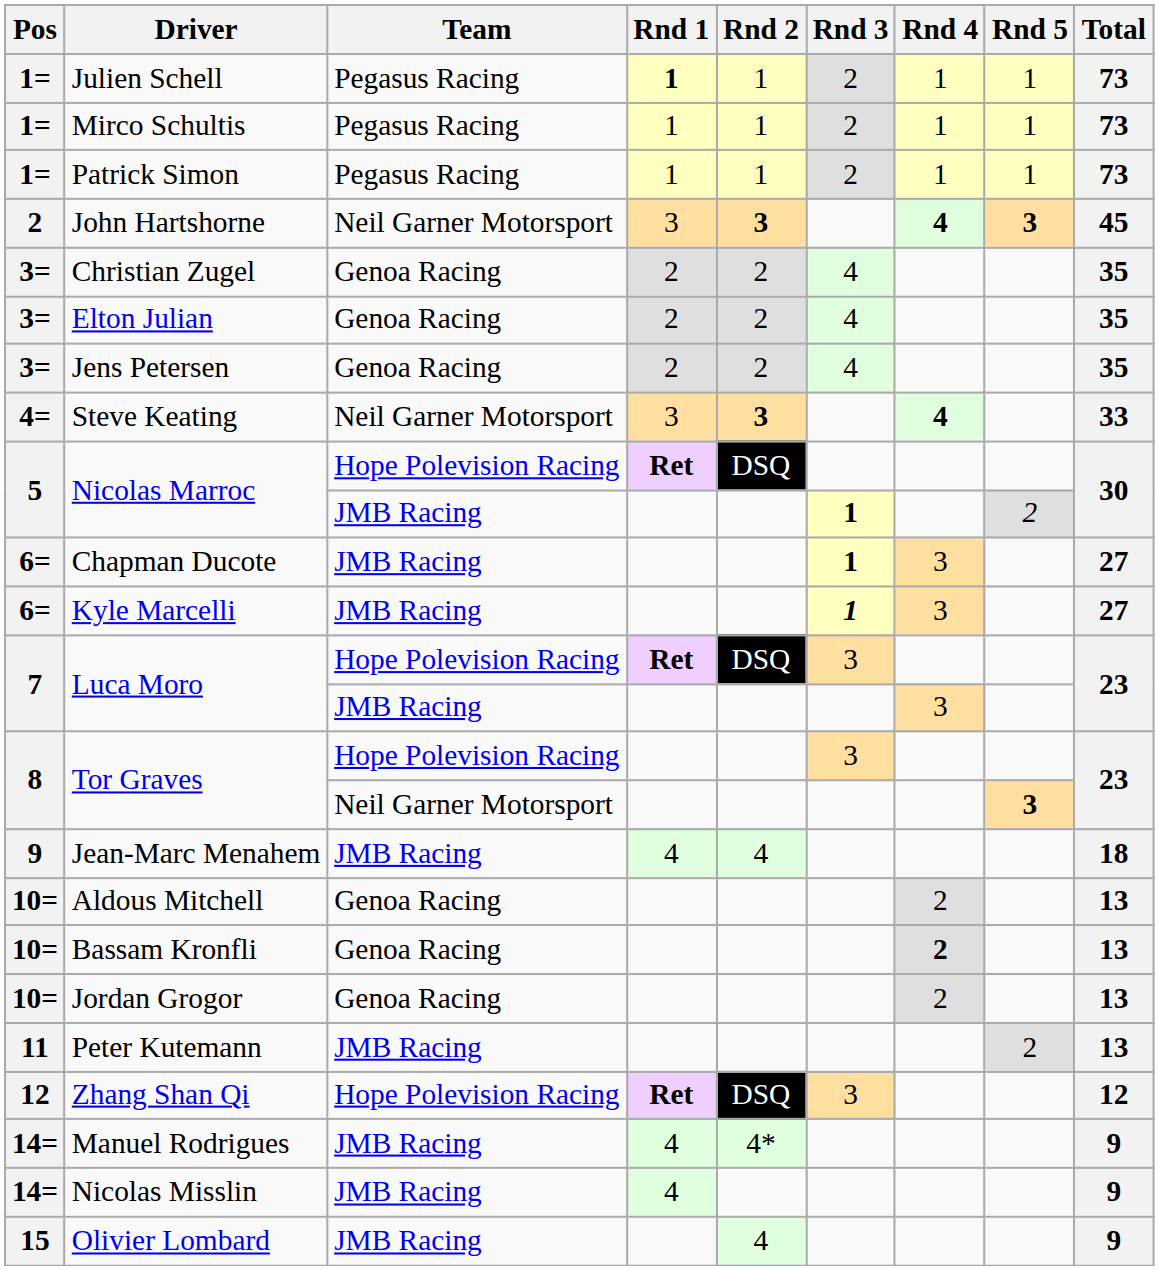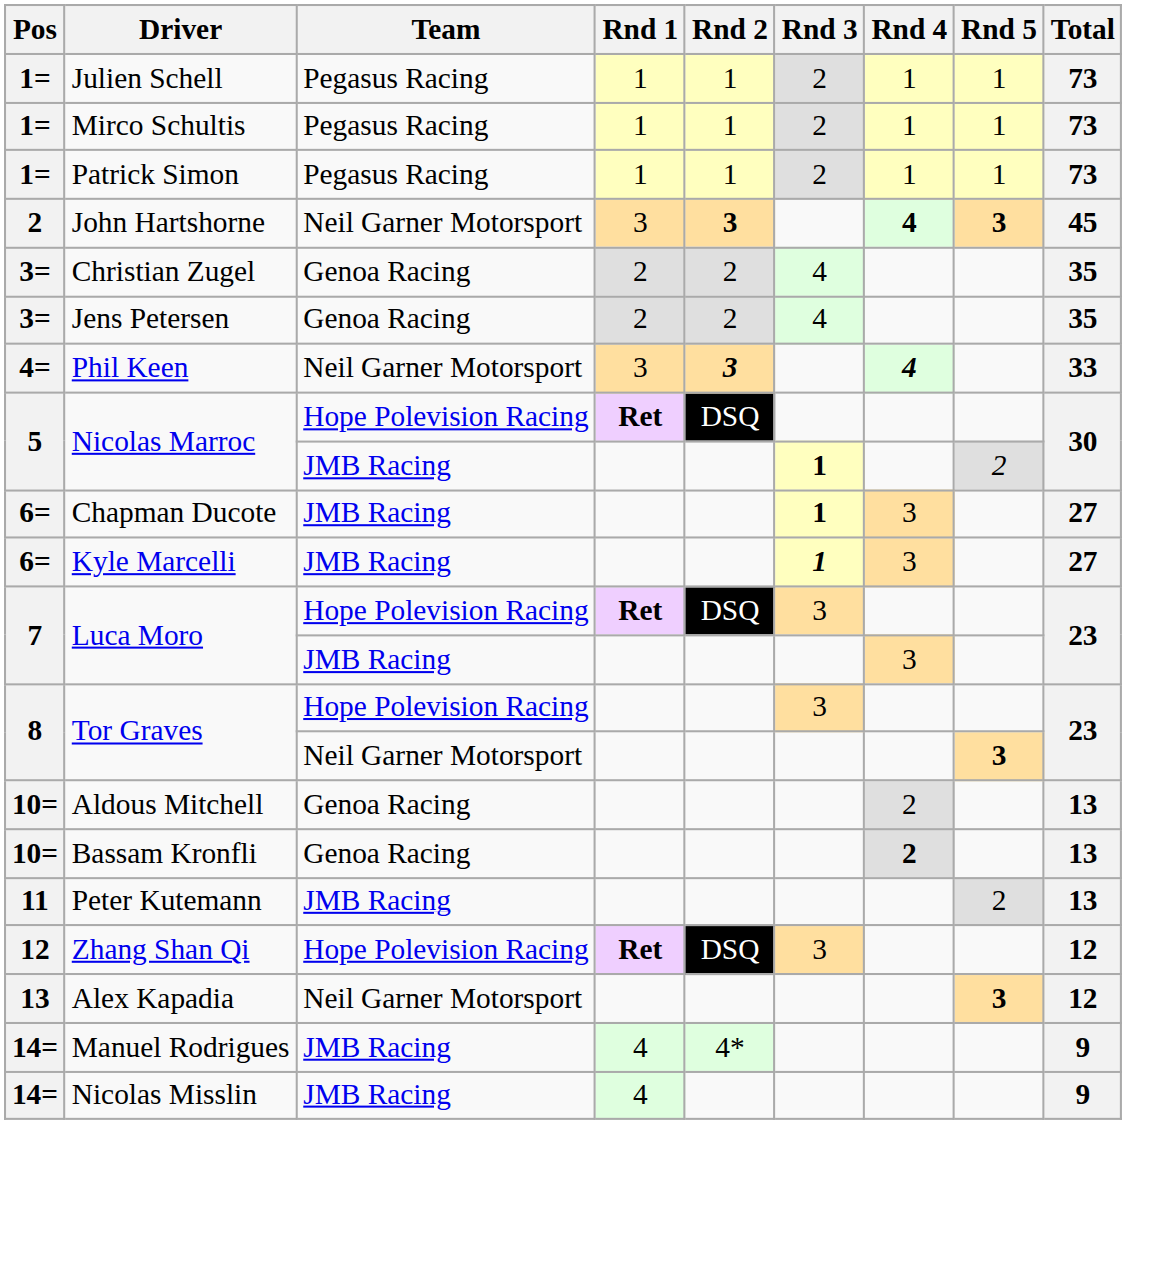Julien Schell | Rnd 1: bold -> normal
- row: 3= | Elton Julian | Genoa Racing | 2 | 2 | 4 | 35
+ row: 4= | Phil Keen | Neil Garner Motorsport | 3 | 3 | 4 | 33
- row: 4= | Steve Keating | Neil Garner Motorsport | 3 | 3 | 4 | 33
- row: 9 | Jean-Marc Menahem | JMB Racing | 4 | 4 | 18
- row: 10= | Jordan Grogor | Genoa Racing | 2 | 13
+ row: 13 | Alex Kapadia | Neil Garner Motorsport | 3 | 12
- row: 15 | Olivier Lombard | JMB Racing | 4 | 9
